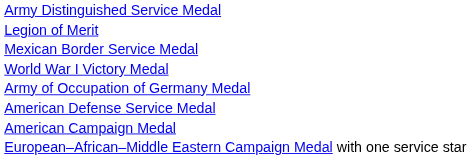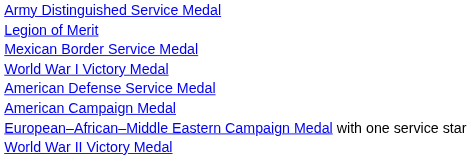- row: Army of Occupation of Germany Medal
+ row: World War II Victory Medal
